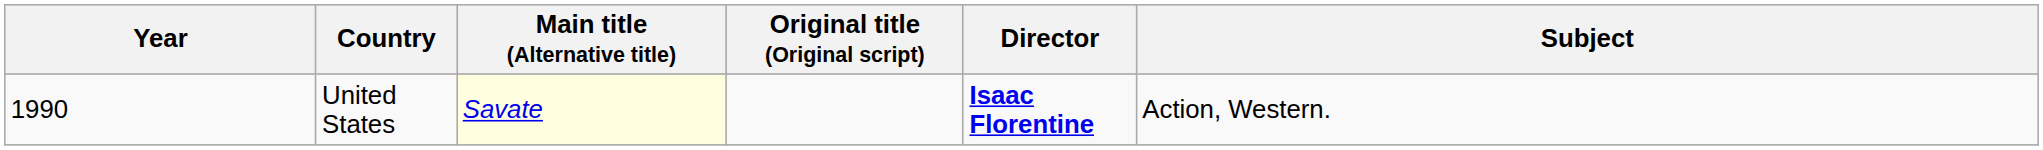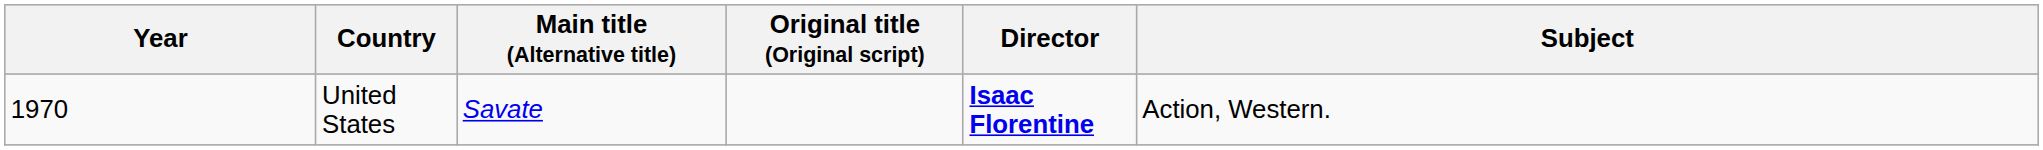United States | Year: 1990 -> 1970
United States | Main title (Alternative title): lightyellow background -> no background
